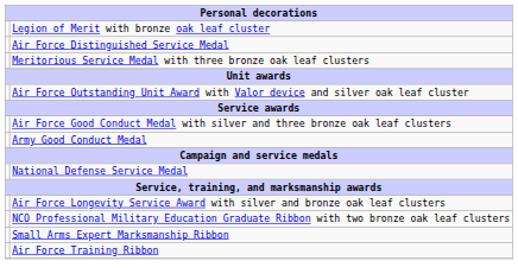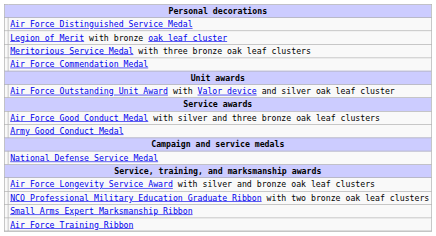rows swapped: Air Force Distinguished Service Medal <-> Legion of Merit with bronze oak leaf cluster
+ row: Air Force Commendation Medal
